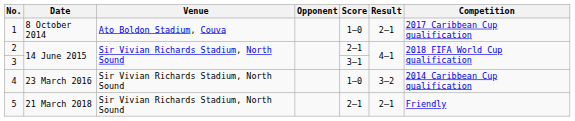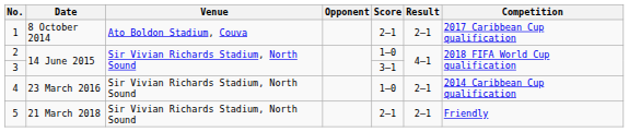1 | Score: 1–0 -> 2–1
2 | Score: 2–1 -> 1–0
4 | Result: 3–2 -> 2–1
